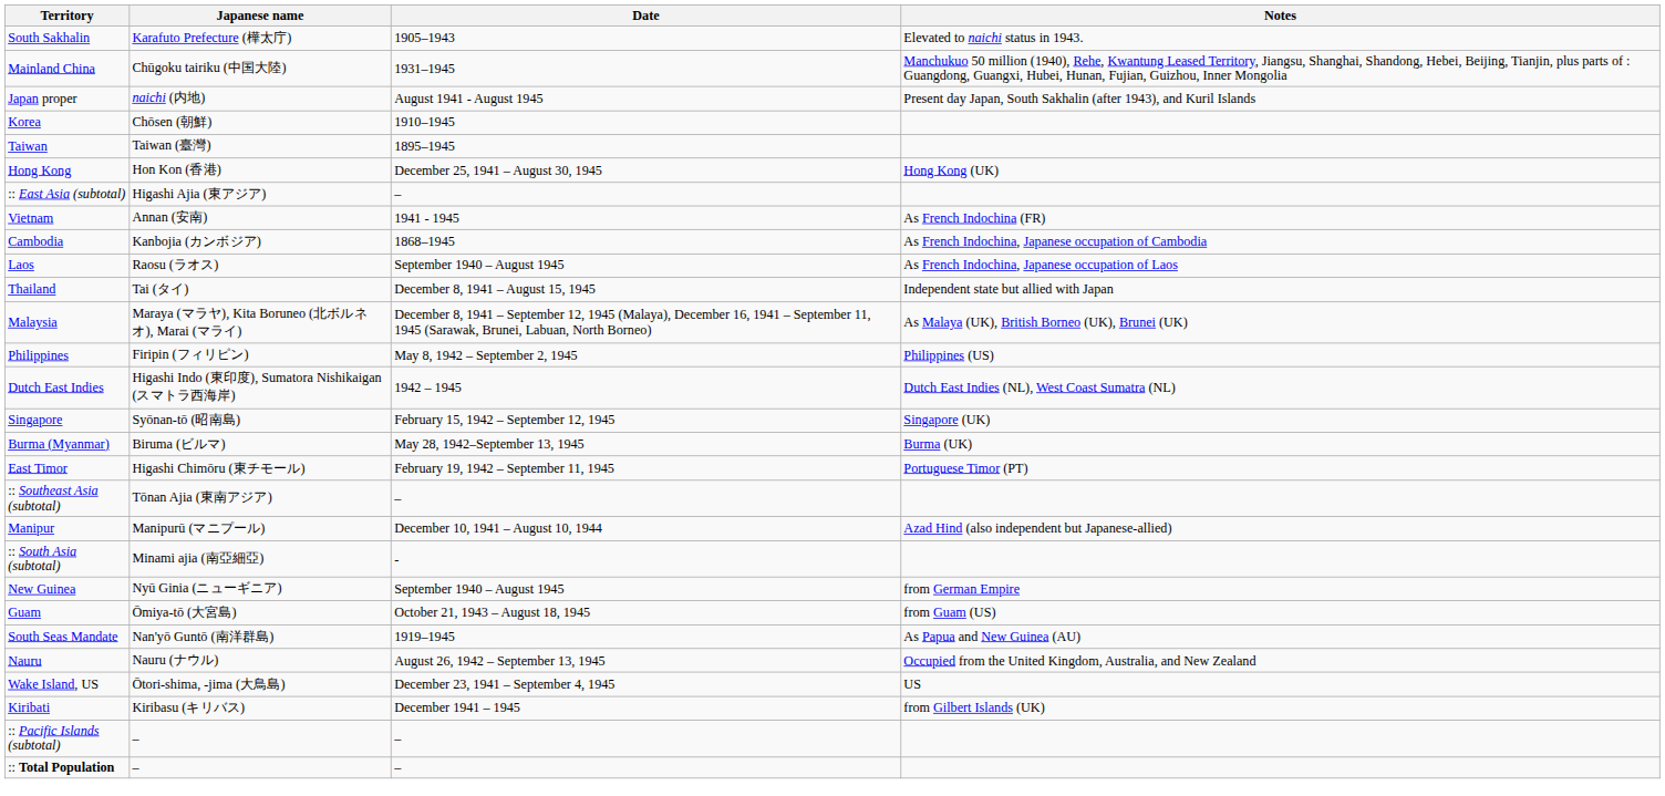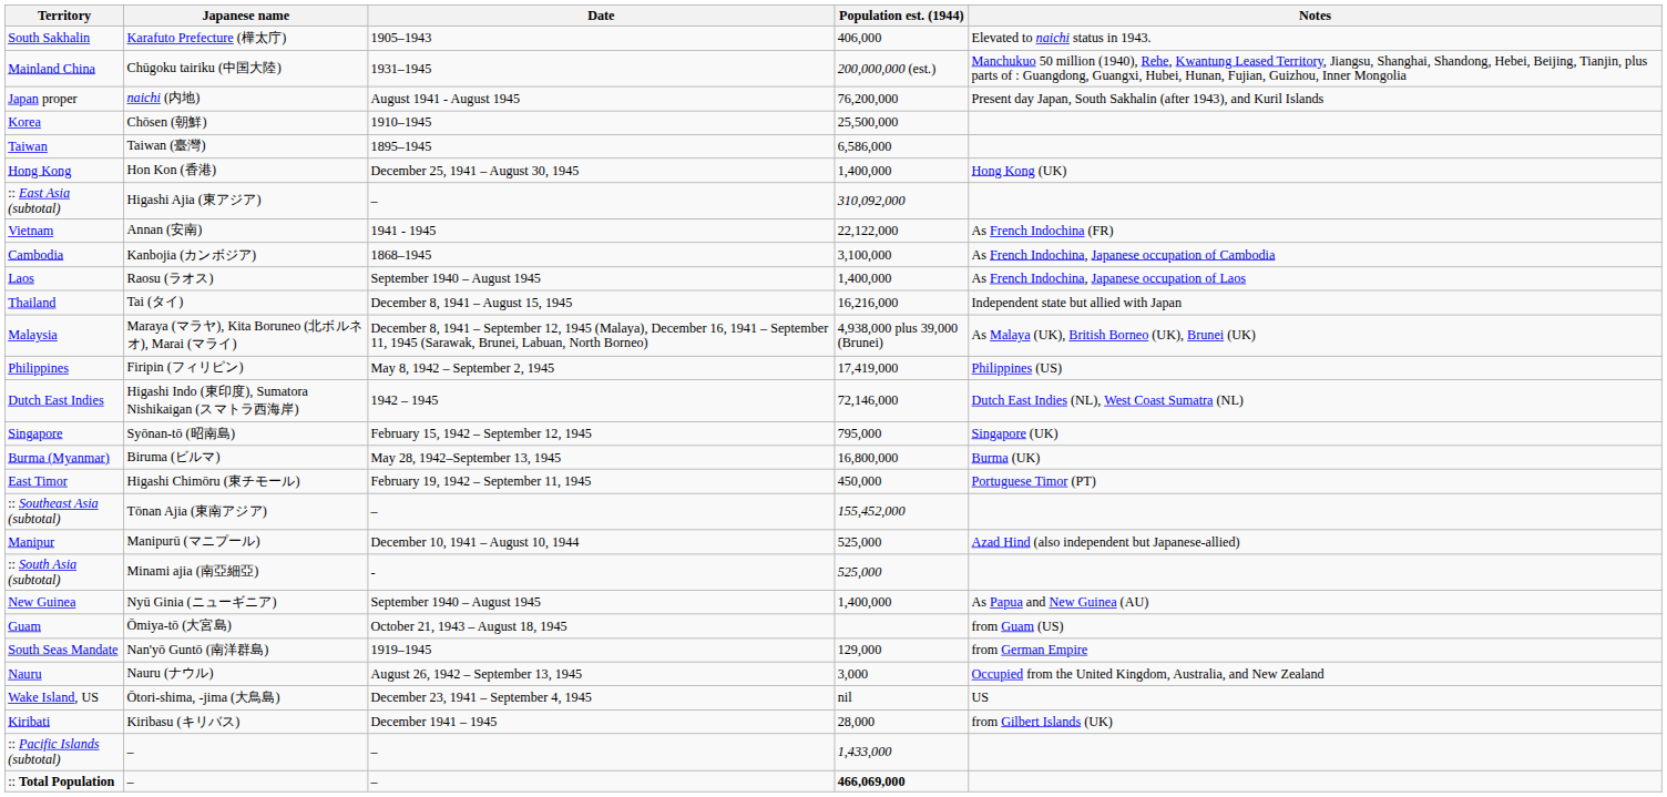+ column: Population est. (1944) | 406,000 | 200,000,000 (est.) | 76,200,000 | 25,500,000 | 6,586,000 | 1,400,000 | 310,092,000 | 22,122,000 | 3,100,000 | 1,400,000 | 16,216,000 | 4,938,000 plus 39,000 (Brunei) | 17,419,000 | 72,146,000 | 795,000 | 16,800,000 | 450,000 | 155,452,000 | 525,000 | 525,000 | 1,400,000 | 129,000 | 3,000 | nil | 28,000 | 1,433,000 | 466,069,000
New Guinea | Notes: from German Empire -> As Papua and New Guinea (AU)
South Seas Mandate | Notes: As Papua and New Guinea (AU) -> from German Empire
